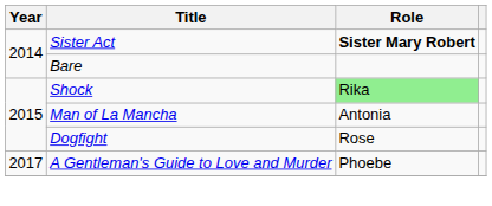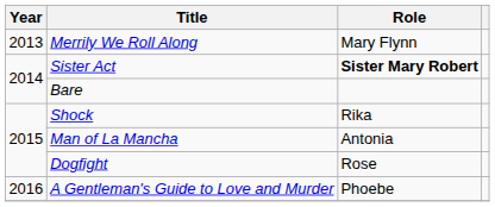+ row: 2013 | Merrily We Roll Along | Mary Flynn
Shock | Role: lightgreen background -> no background
A Gentleman's Guide to Love and Murder | Year: 2017 -> 2016
